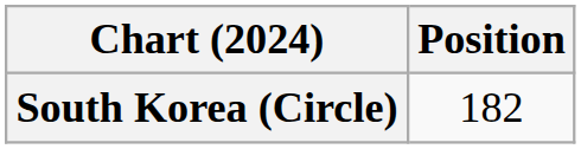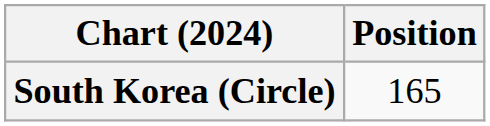South Korea (Circle) | Position: 182 -> 165
